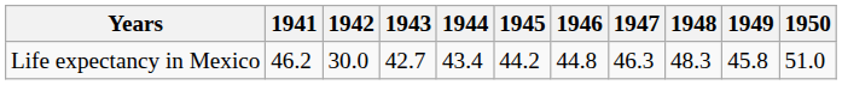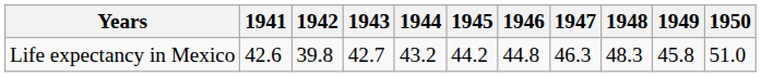Life expectancy in Mexico | 1941: 46.2 -> 42.6
Life expectancy in Mexico | 1942: 30.0 -> 39.8
Life expectancy in Mexico | 1944: 43.4 -> 43.2
